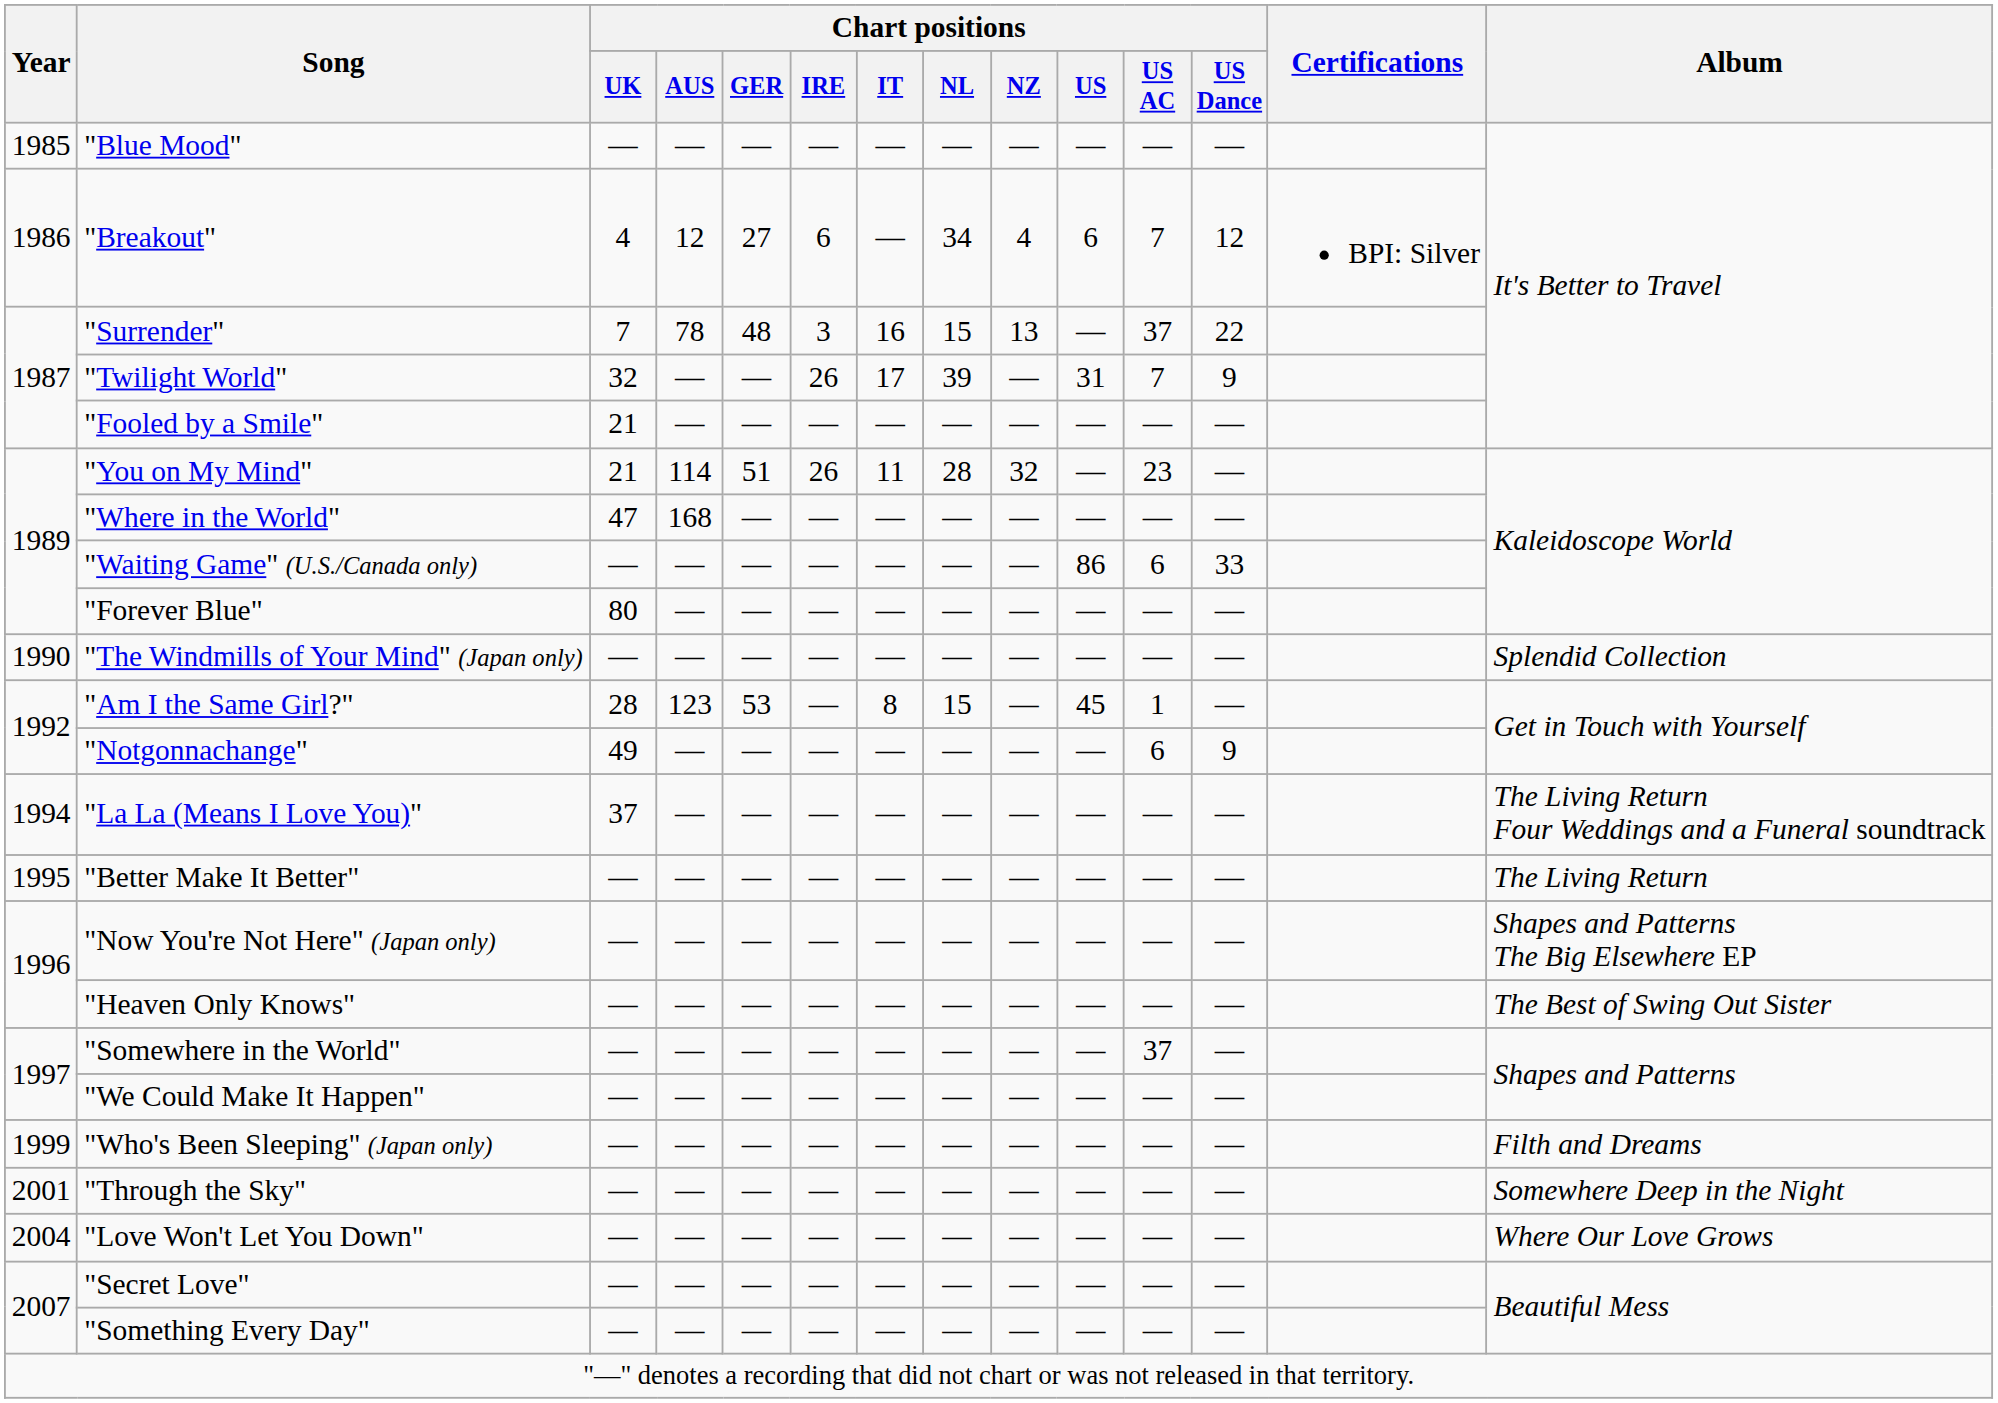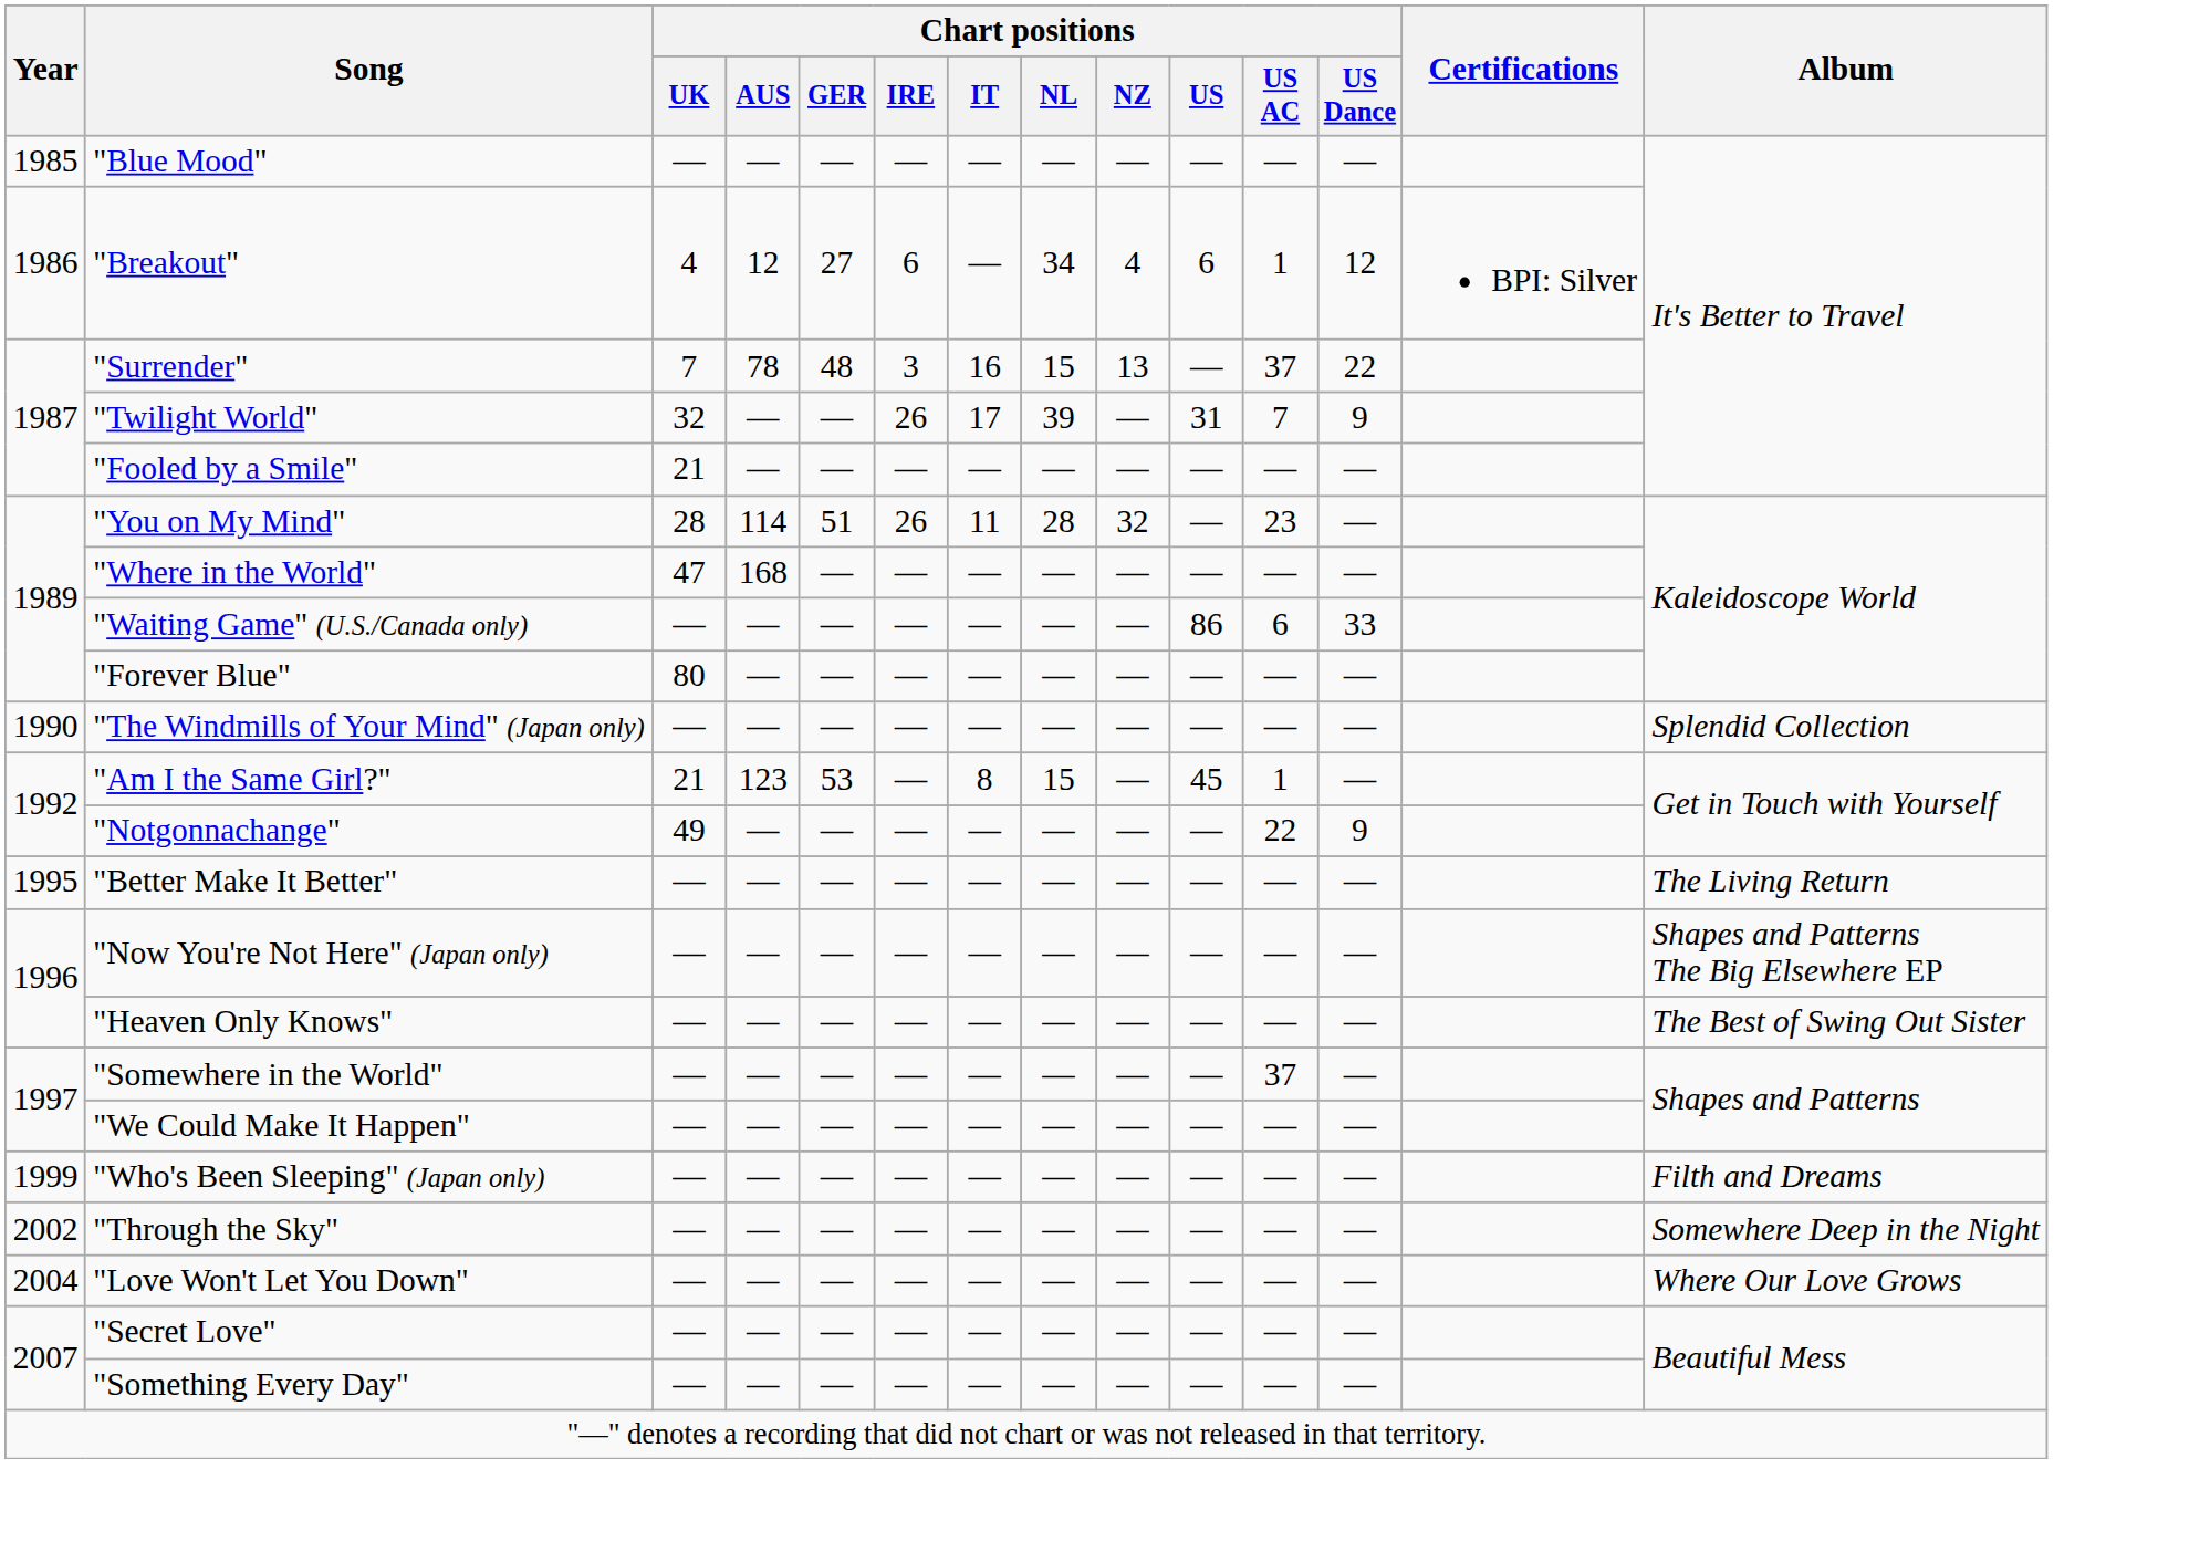"Breakout" | Chart positions / US AC: 7 -> 1
"You on My Mind" | Chart positions / UK: 21 -> 28
"Am I the Same Girl?" | Chart positions / UK: 28 -> 21
"Notgonnachange" | Chart positions / US AC: 6 -> 22
- row: 1994 | "La La (Means I Love You)" | 37 | — | — | — | — | — | — | — | — | — | The Living Return Four Weddings and a Funeral soundtrack
"Through the Sky" | Year: 2001 -> 2002
